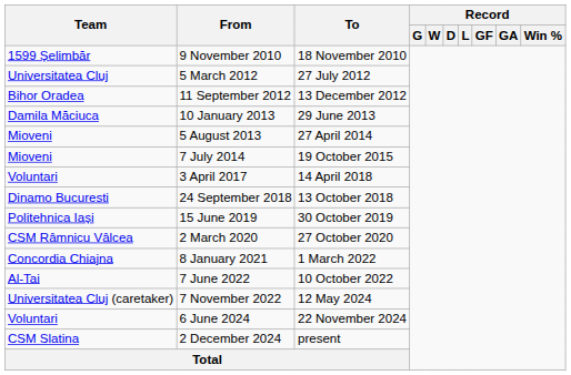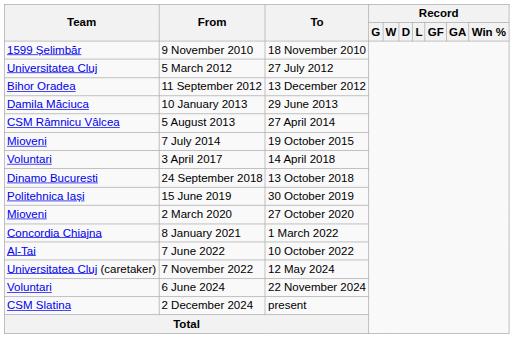5 August 2013 | Team: Mioveni -> CSM Râmnicu Vâlcea
2 March 2020 | Team: CSM Râmnicu Vâlcea -> Mioveni
